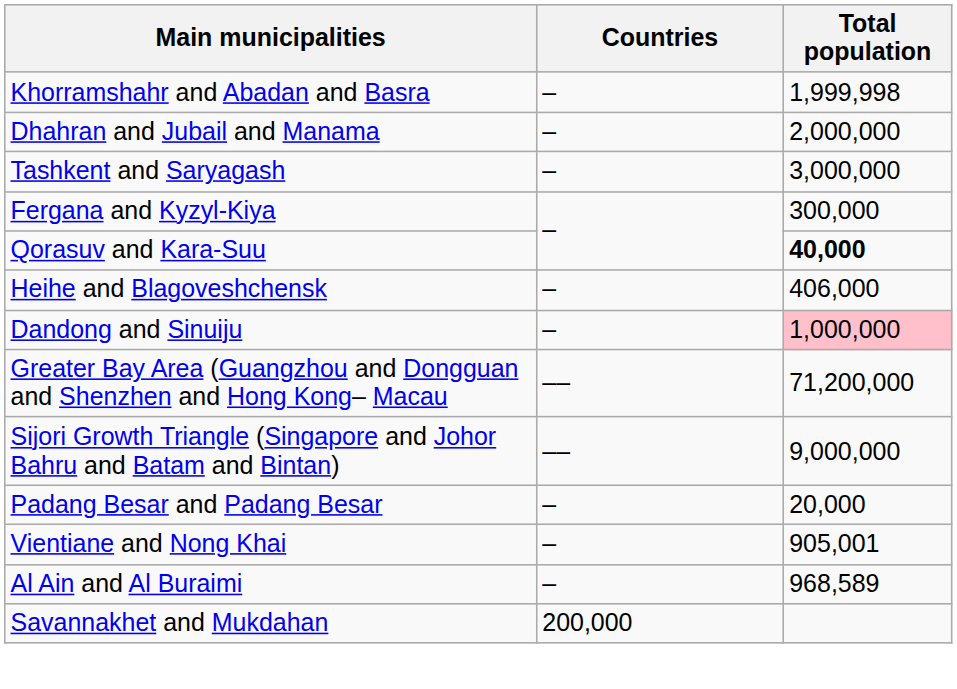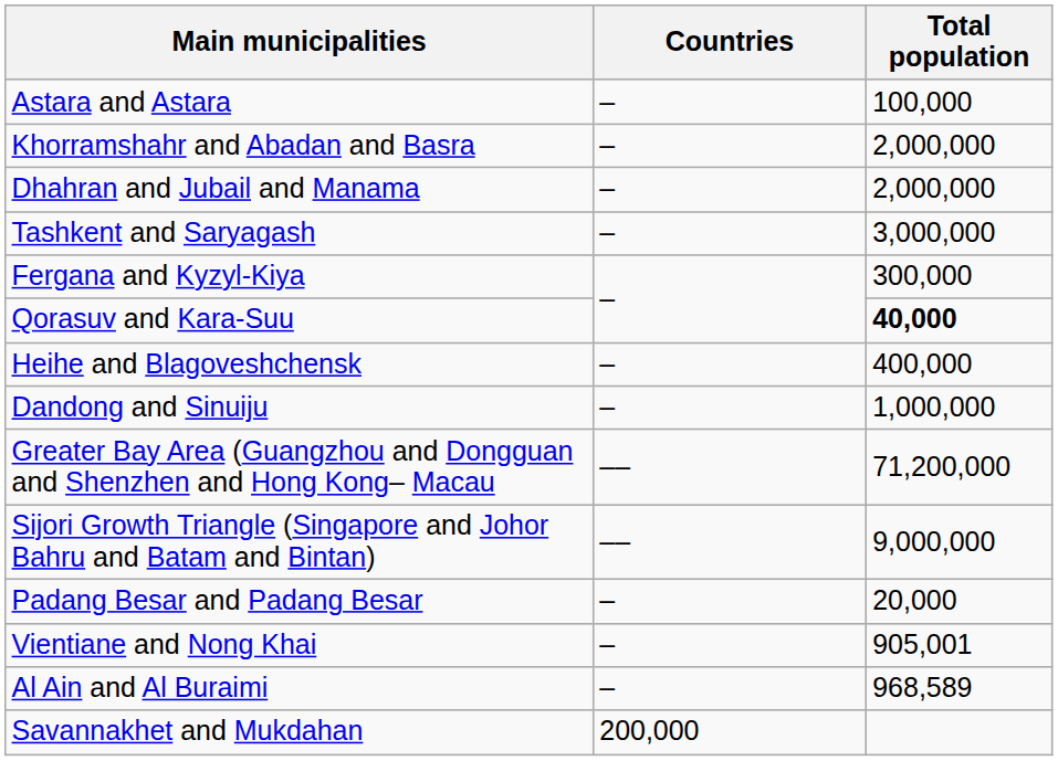+ row: Astara and Astara | – | 100,000
Khorramshahr and Abadan and Basra | Total population: 1,999,998 -> 2,000,000
Heihe and Blagoveshchensk | Total population: 406,000 -> 400,000
Dandong and Sinuiju | Total population: pink background -> no background
